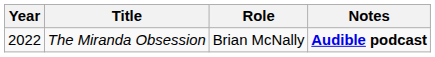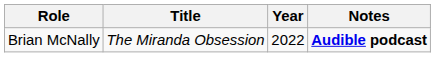columns swapped: Year <-> Role
